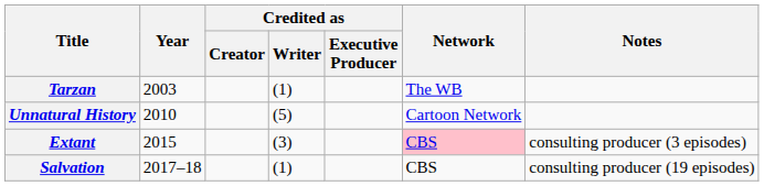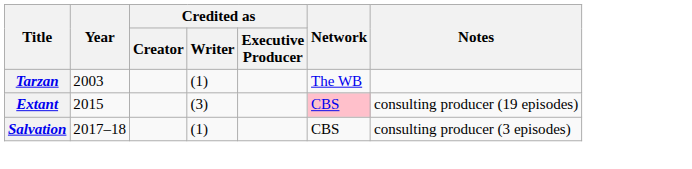- row: Unnatural History | 2010 | (5) | Cartoon Network
Extant | Notes: consulting producer (3 episodes) -> consulting producer (19 episodes)
Salvation | Notes: consulting producer (19 episodes) -> consulting producer (3 episodes)
